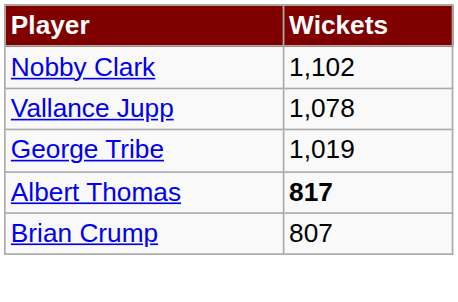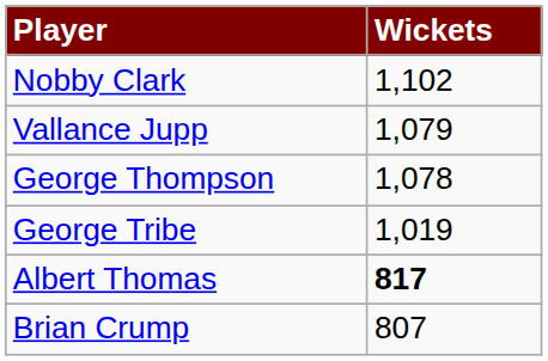Vallance Jupp | Wickets: 1,078 -> 1,079
+ row: George Thompson | 1,078
